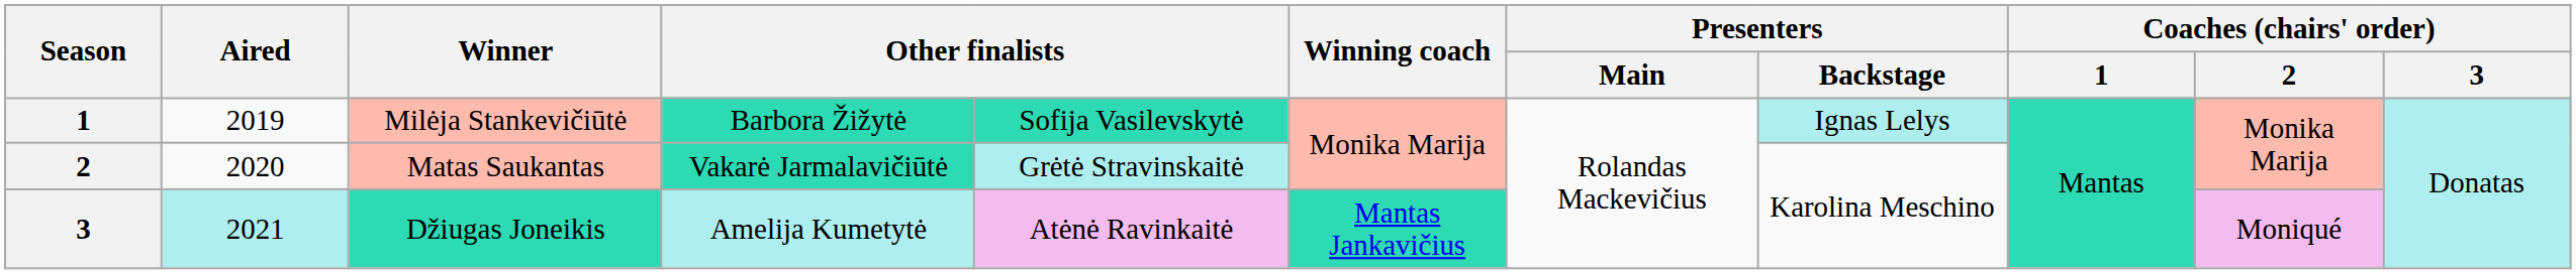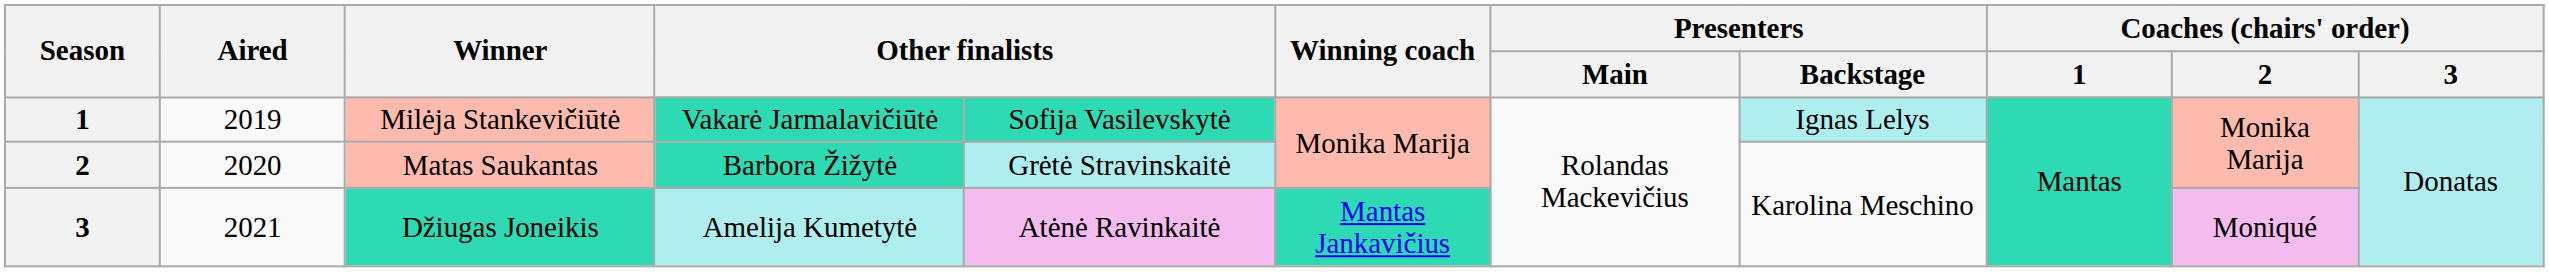Milėja Stankevičiūtė | column 4: Barbora Žižytė -> Vakarė Jarmalavičiūtė
Matas Saukantas | column 4: Vakarė Jarmalavičiūtė -> Barbora Žižytė
Džiugas Joneikis | Aired: paleturquoise background -> no background
